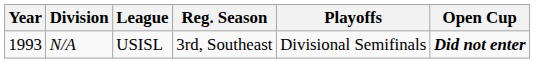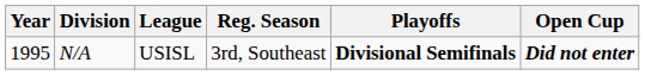N/A | Year: 1993 -> 1995
N/A | Playoffs: normal -> bold
